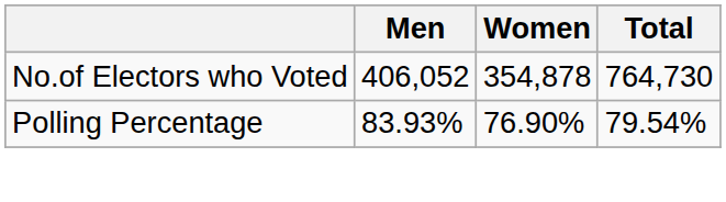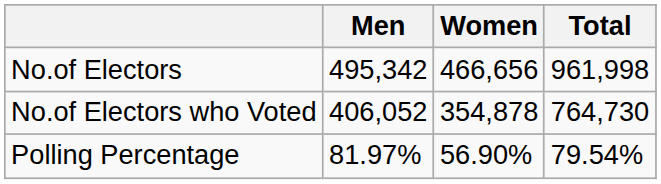+ row: No.of Electors | 495,342 | 466,656 | 961,998
Polling Percentage | Men: 83.93% -> 81.97%
Polling Percentage | Women: 76.90% -> 56.90%
